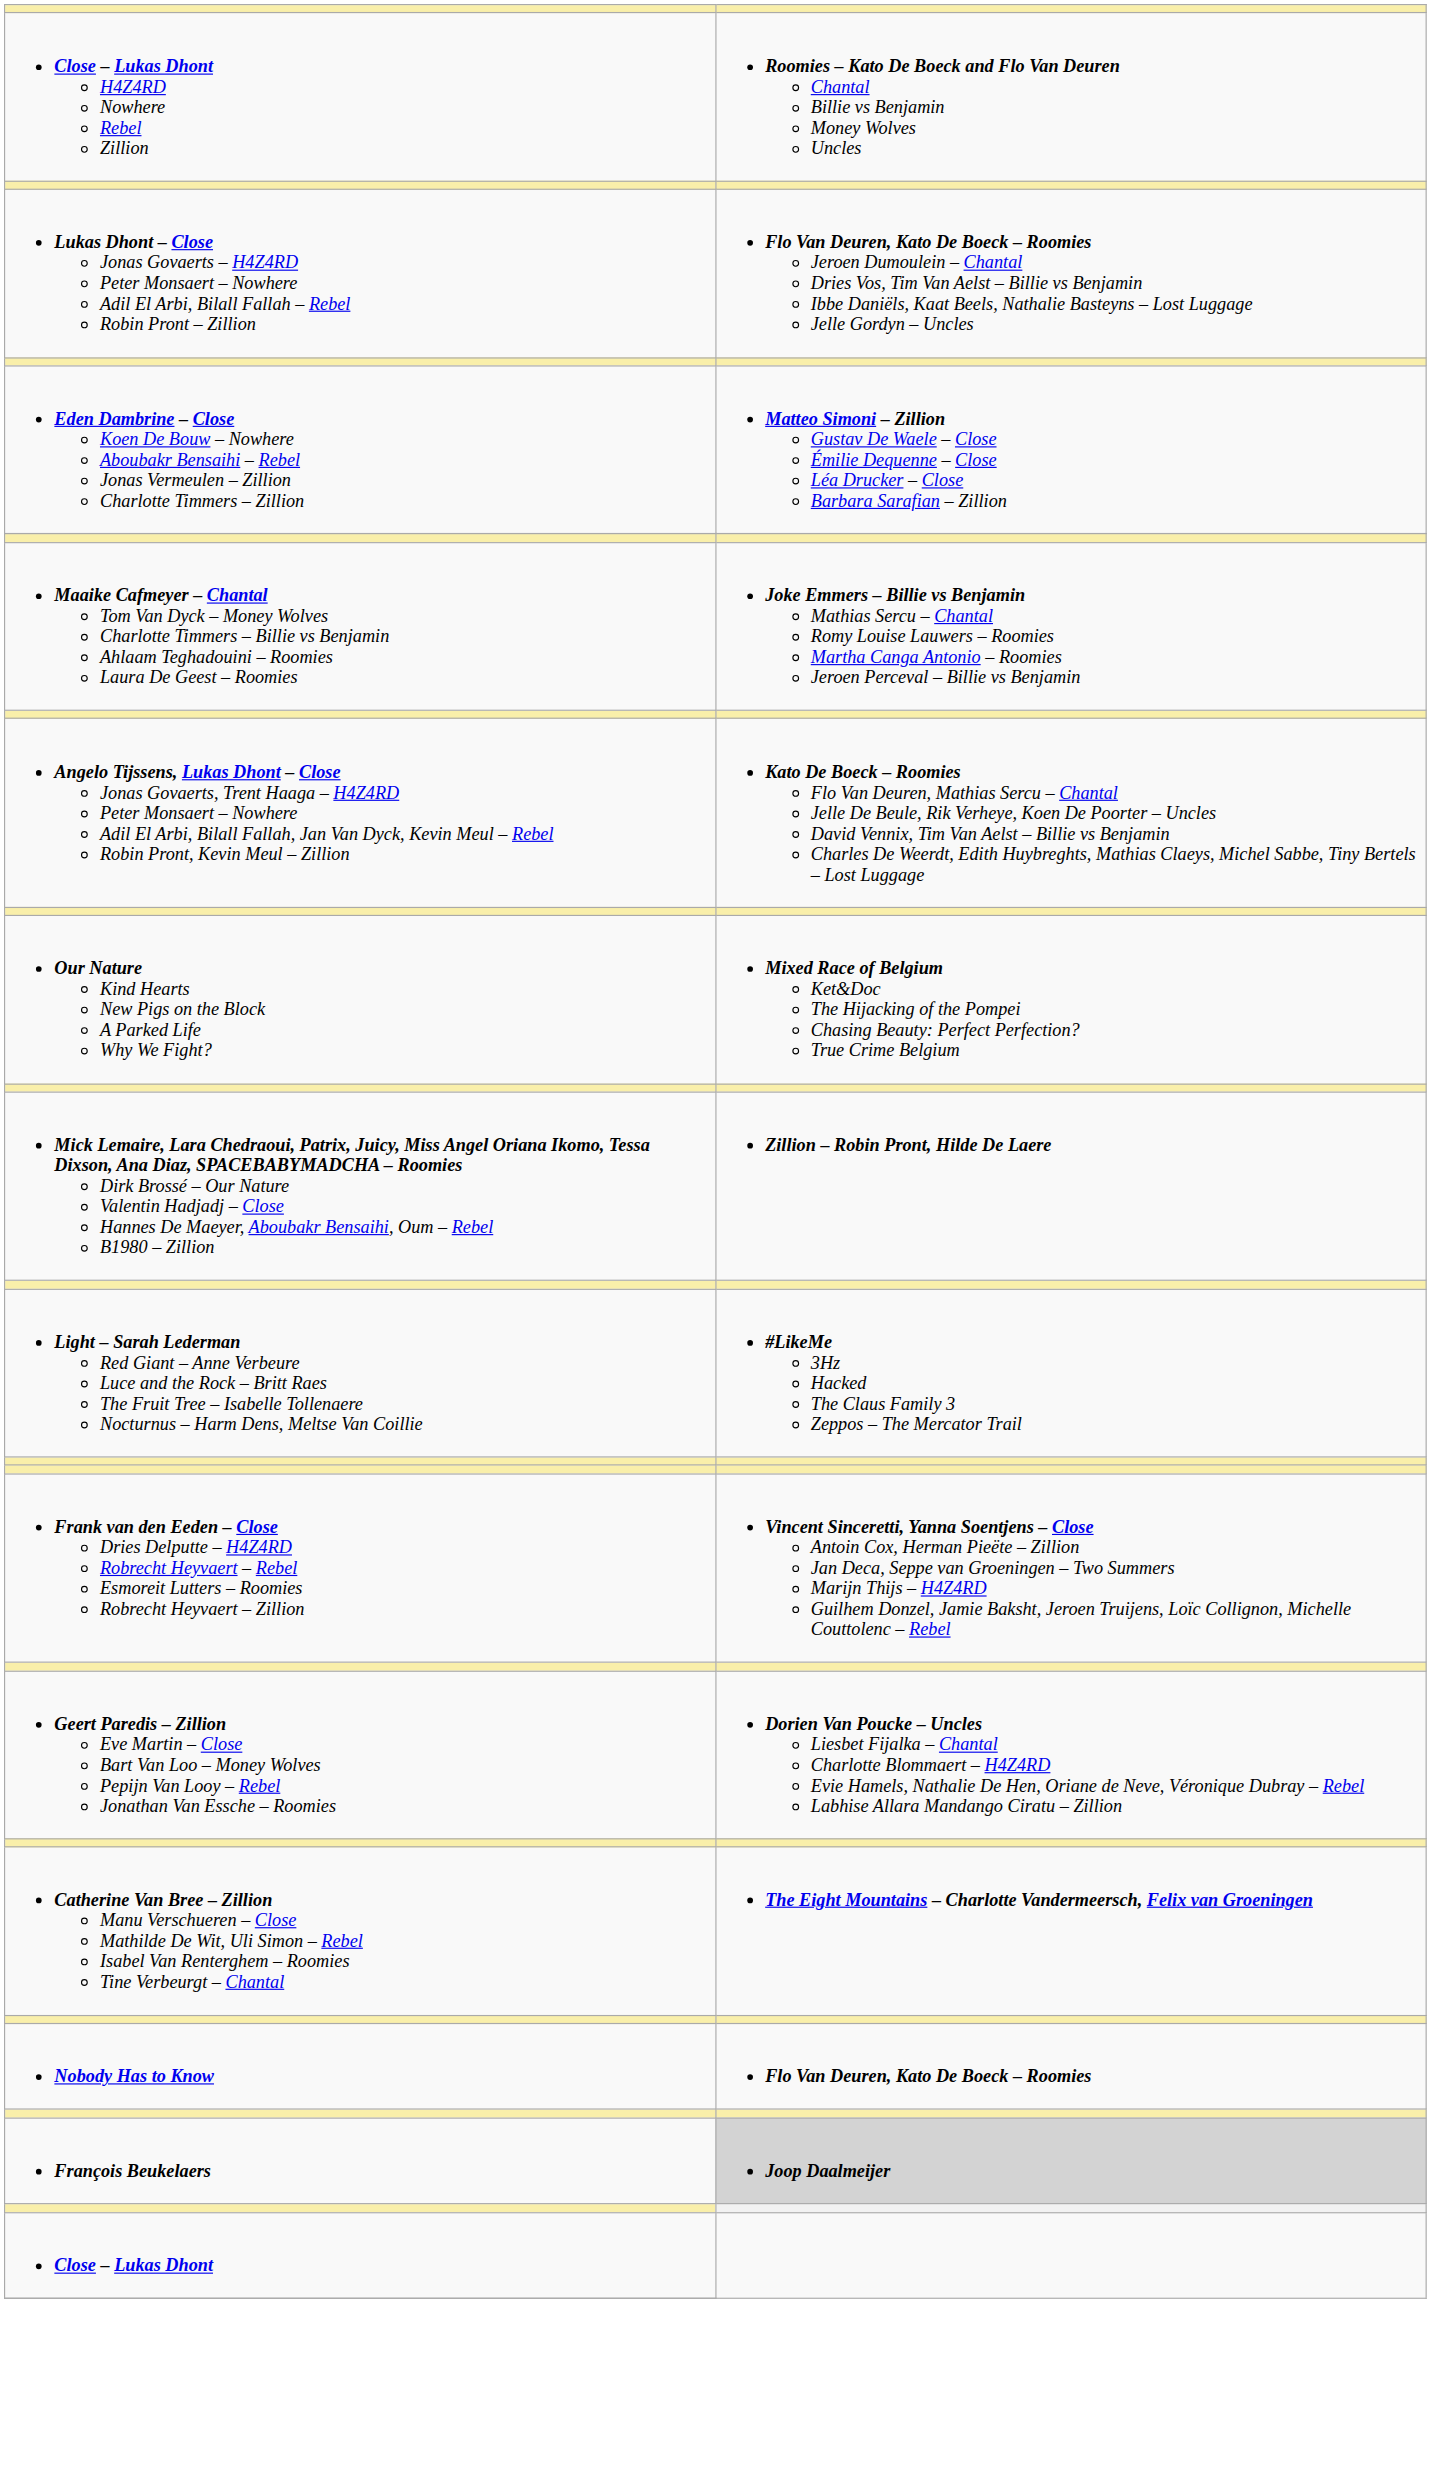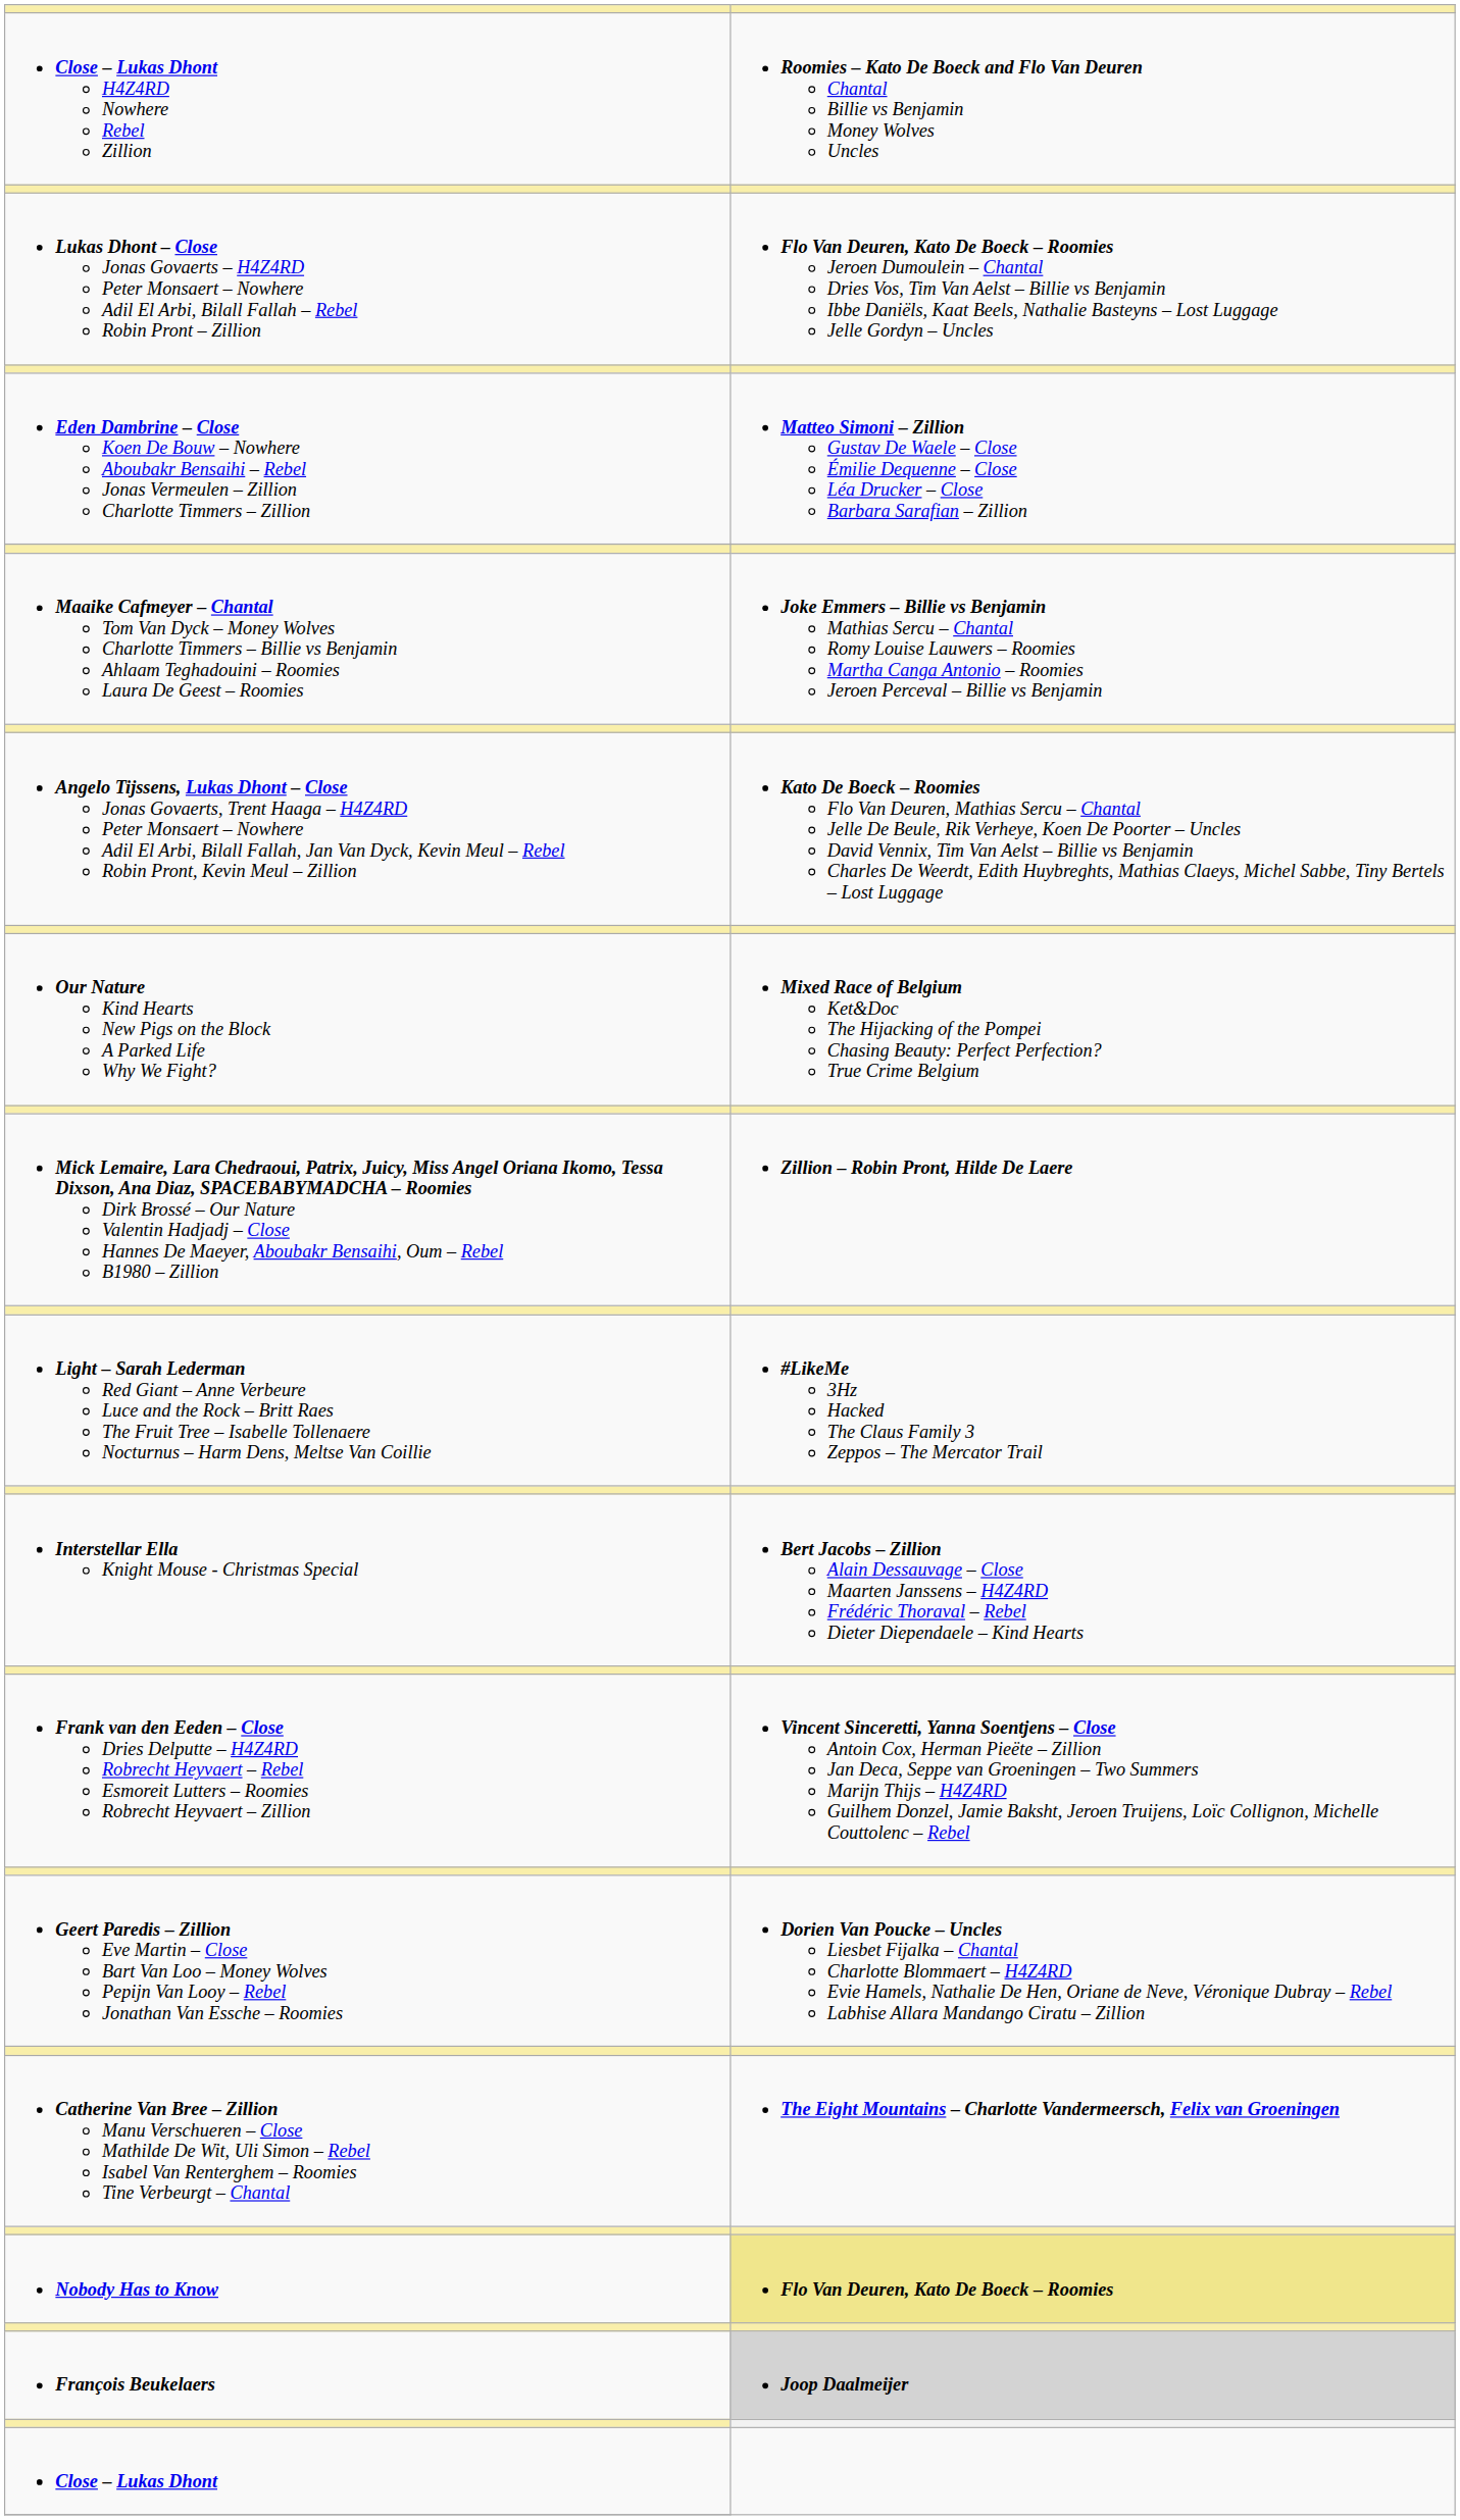+ row: Interstellar Ella Knight Mouse - Christmas Special | Bert Jacobs – Zillion Alain Dessauvage – Close Maarten Janssens – H4Z4RD Frédéric Thoraval – Rebel Dieter Diependaele – Kind Hearts
Nobody Has to Know | column 2: no background -> khaki background
